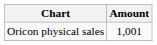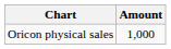Oricon physical sales | Amount: 1,001 -> 1,000
